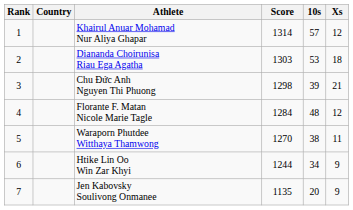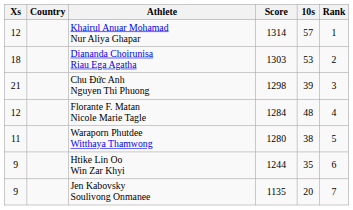columns swapped: Rank <-> Xs
Waraporn Phutdee Witthaya Thamwong | Score: 1270 -> 1280
Htike Lin Oo Win Zar Khyi | 10s: 34 -> 35
